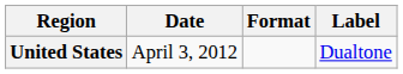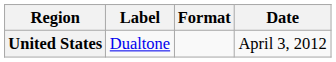columns swapped: Date <-> Label
